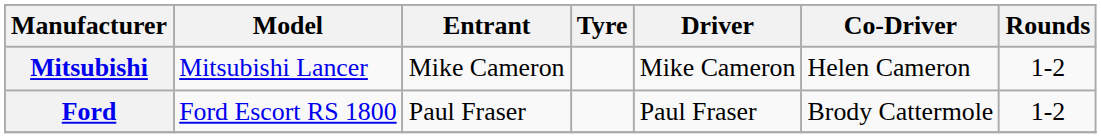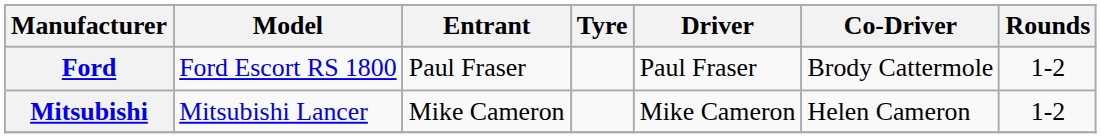rows swapped: Ford <-> Mitsubishi
